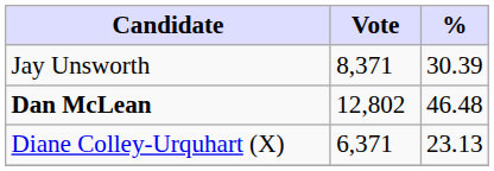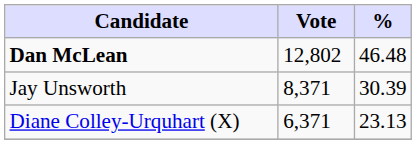rows swapped: Dan McLean <-> Jay Unsworth
